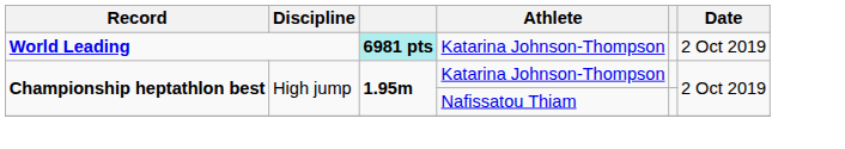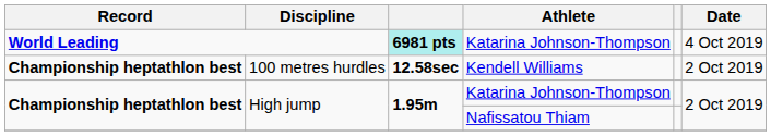World Leading | Date: 2 Oct 2019 -> 4 Oct 2019
+ row: Championship heptathlon best | 100 metres hurdles | 12.58sec | Kendell Williams | 2 Oct 2019
